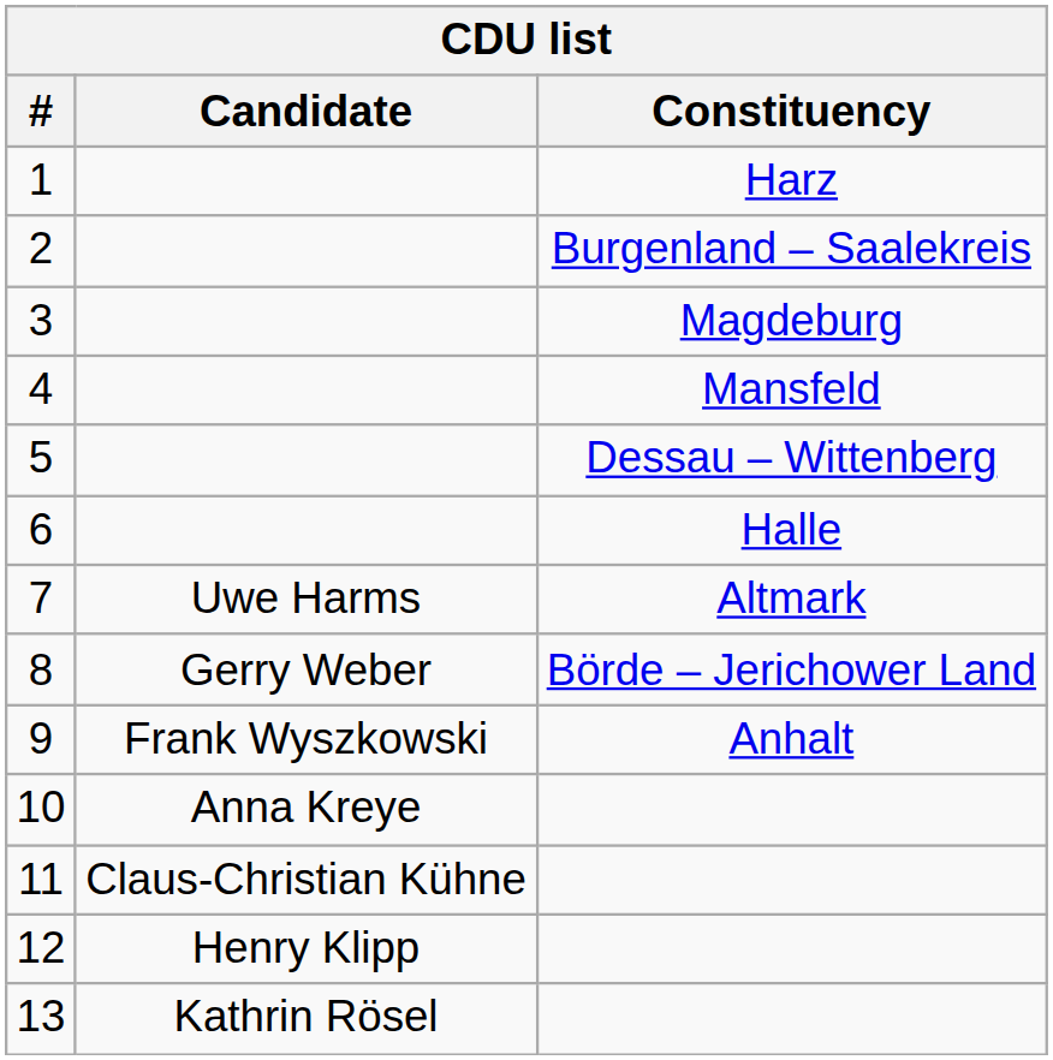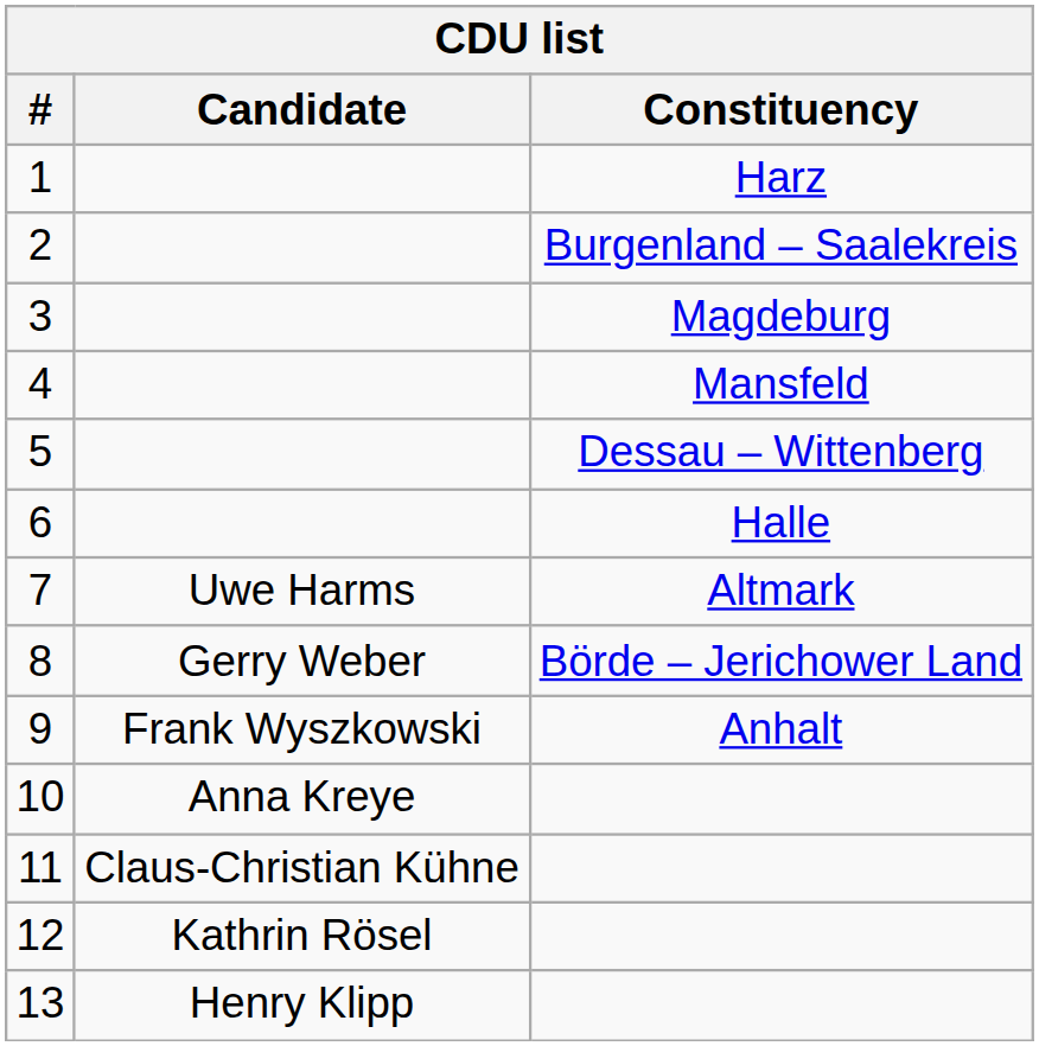12 | Candidate: Henry Klipp -> Kathrin Rösel
13 | Candidate: Kathrin Rösel -> Henry Klipp
